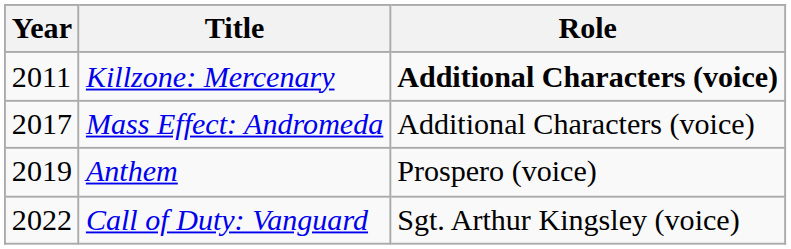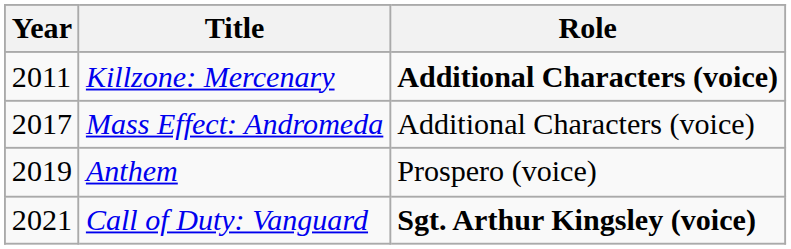Call of Duty: Vanguard | Year: 2022 -> 2021
Call of Duty: Vanguard | Role: normal -> bold
